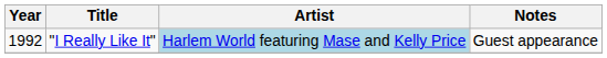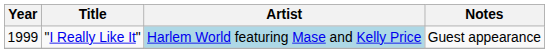"I Really Like It" | Year: 1992 -> 1999
